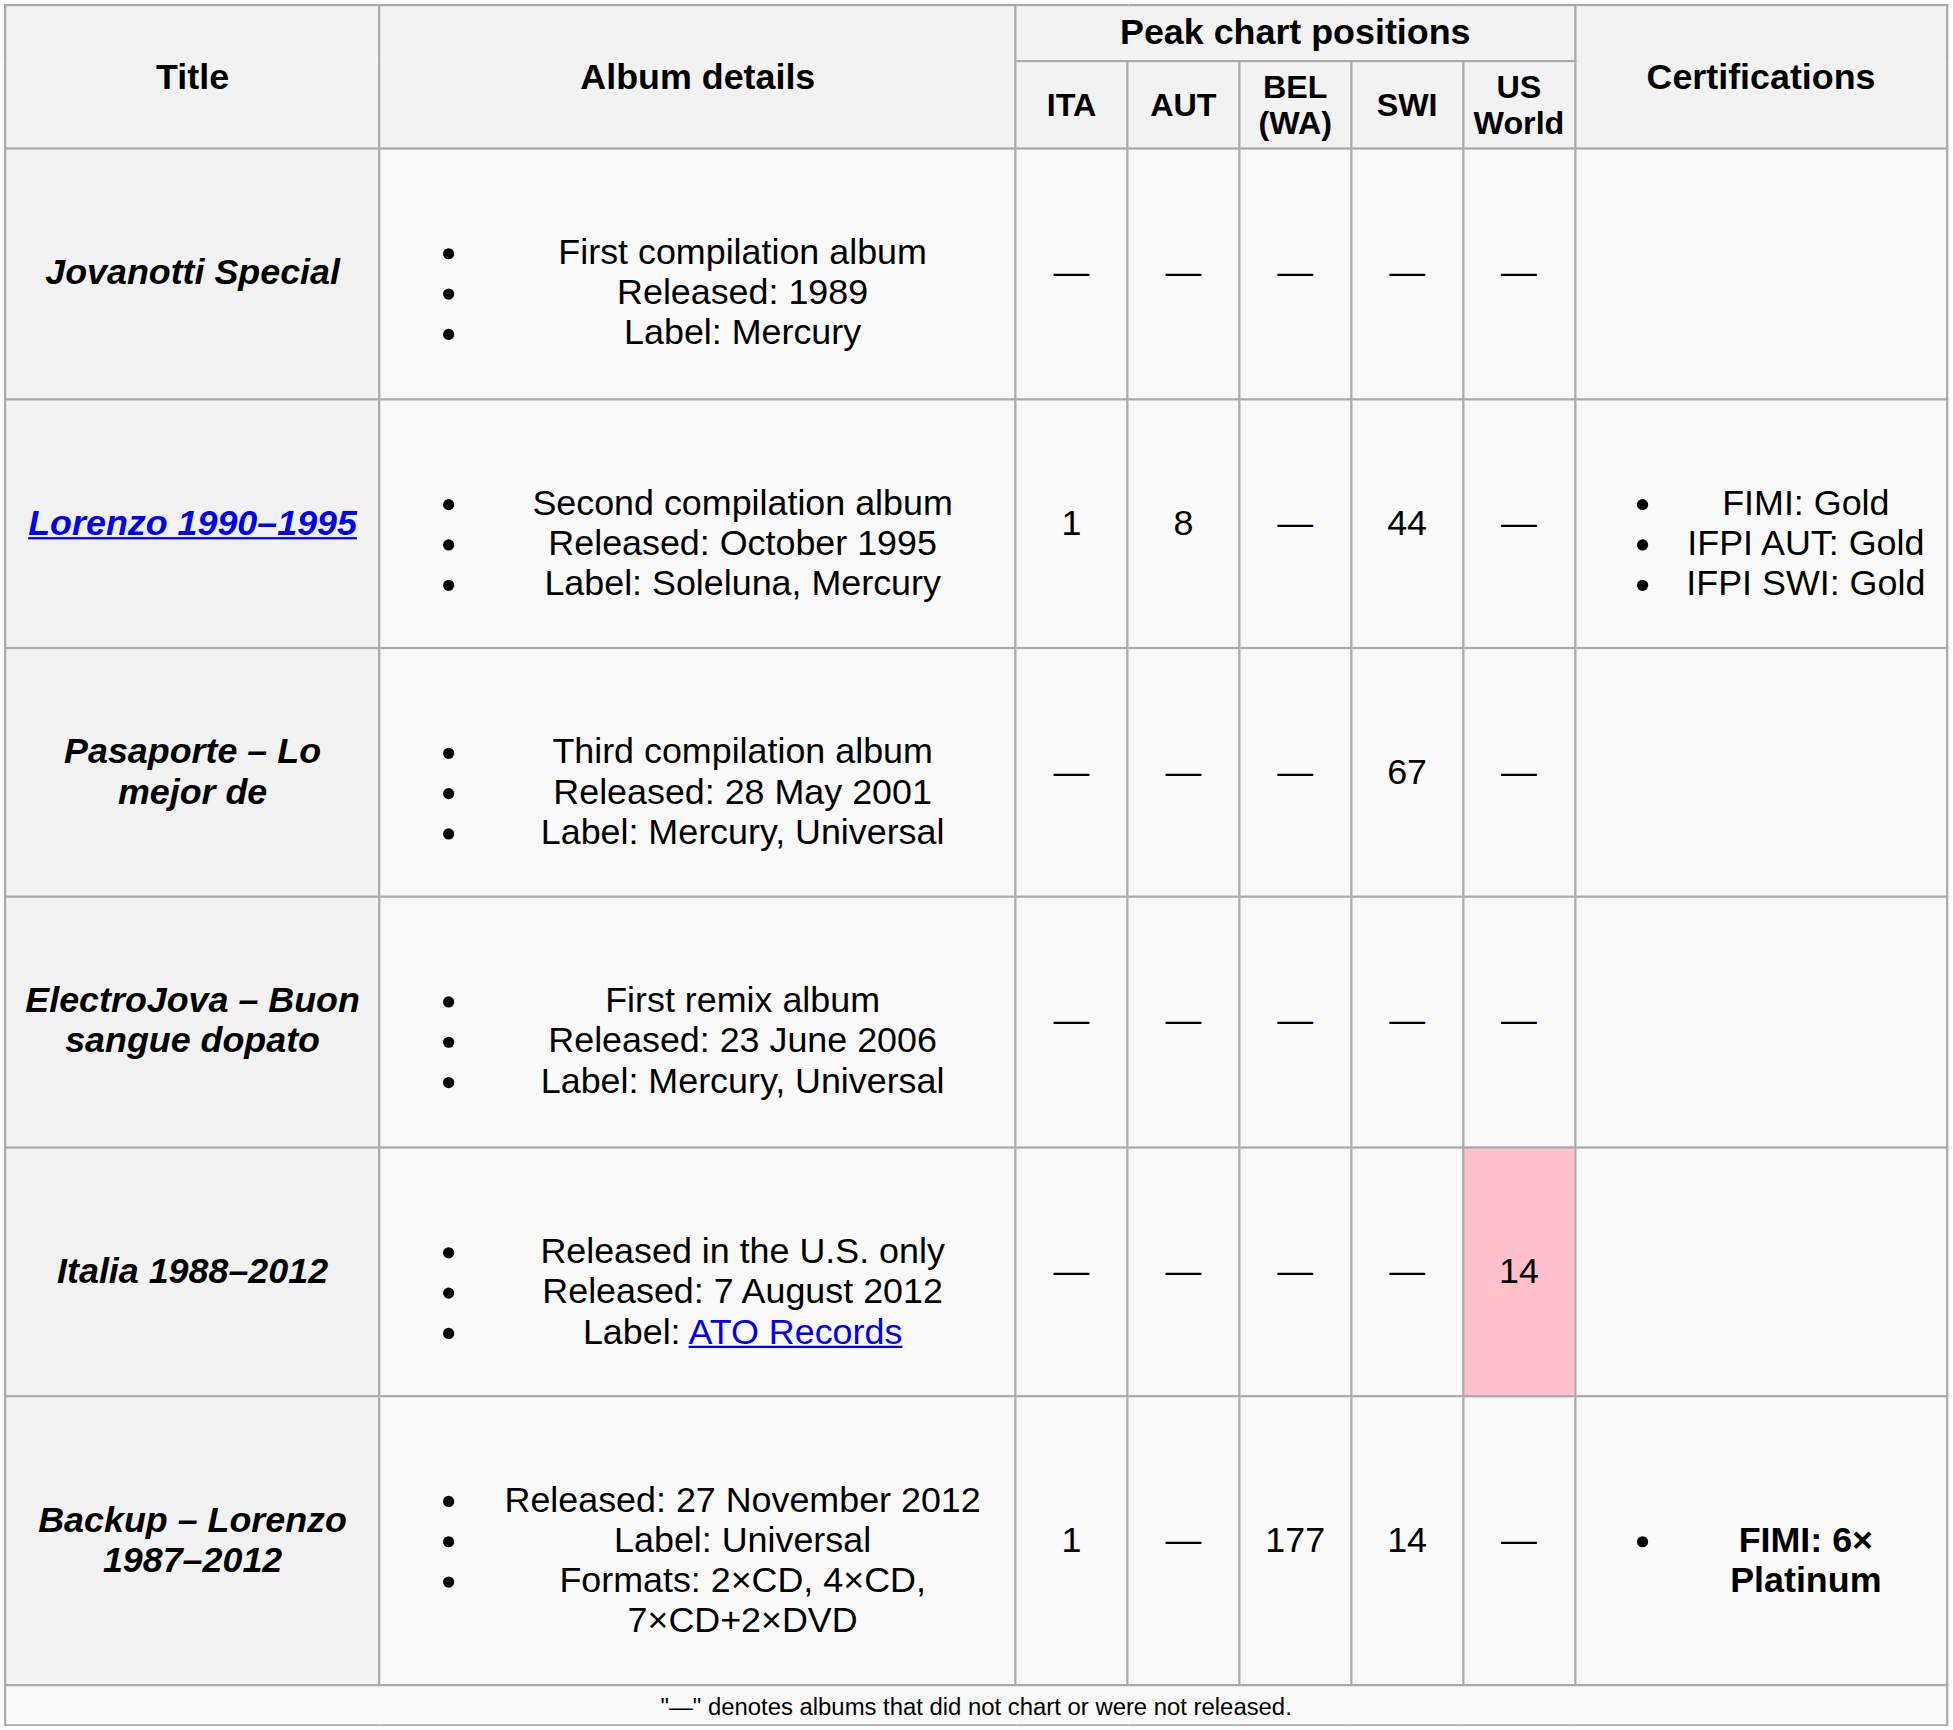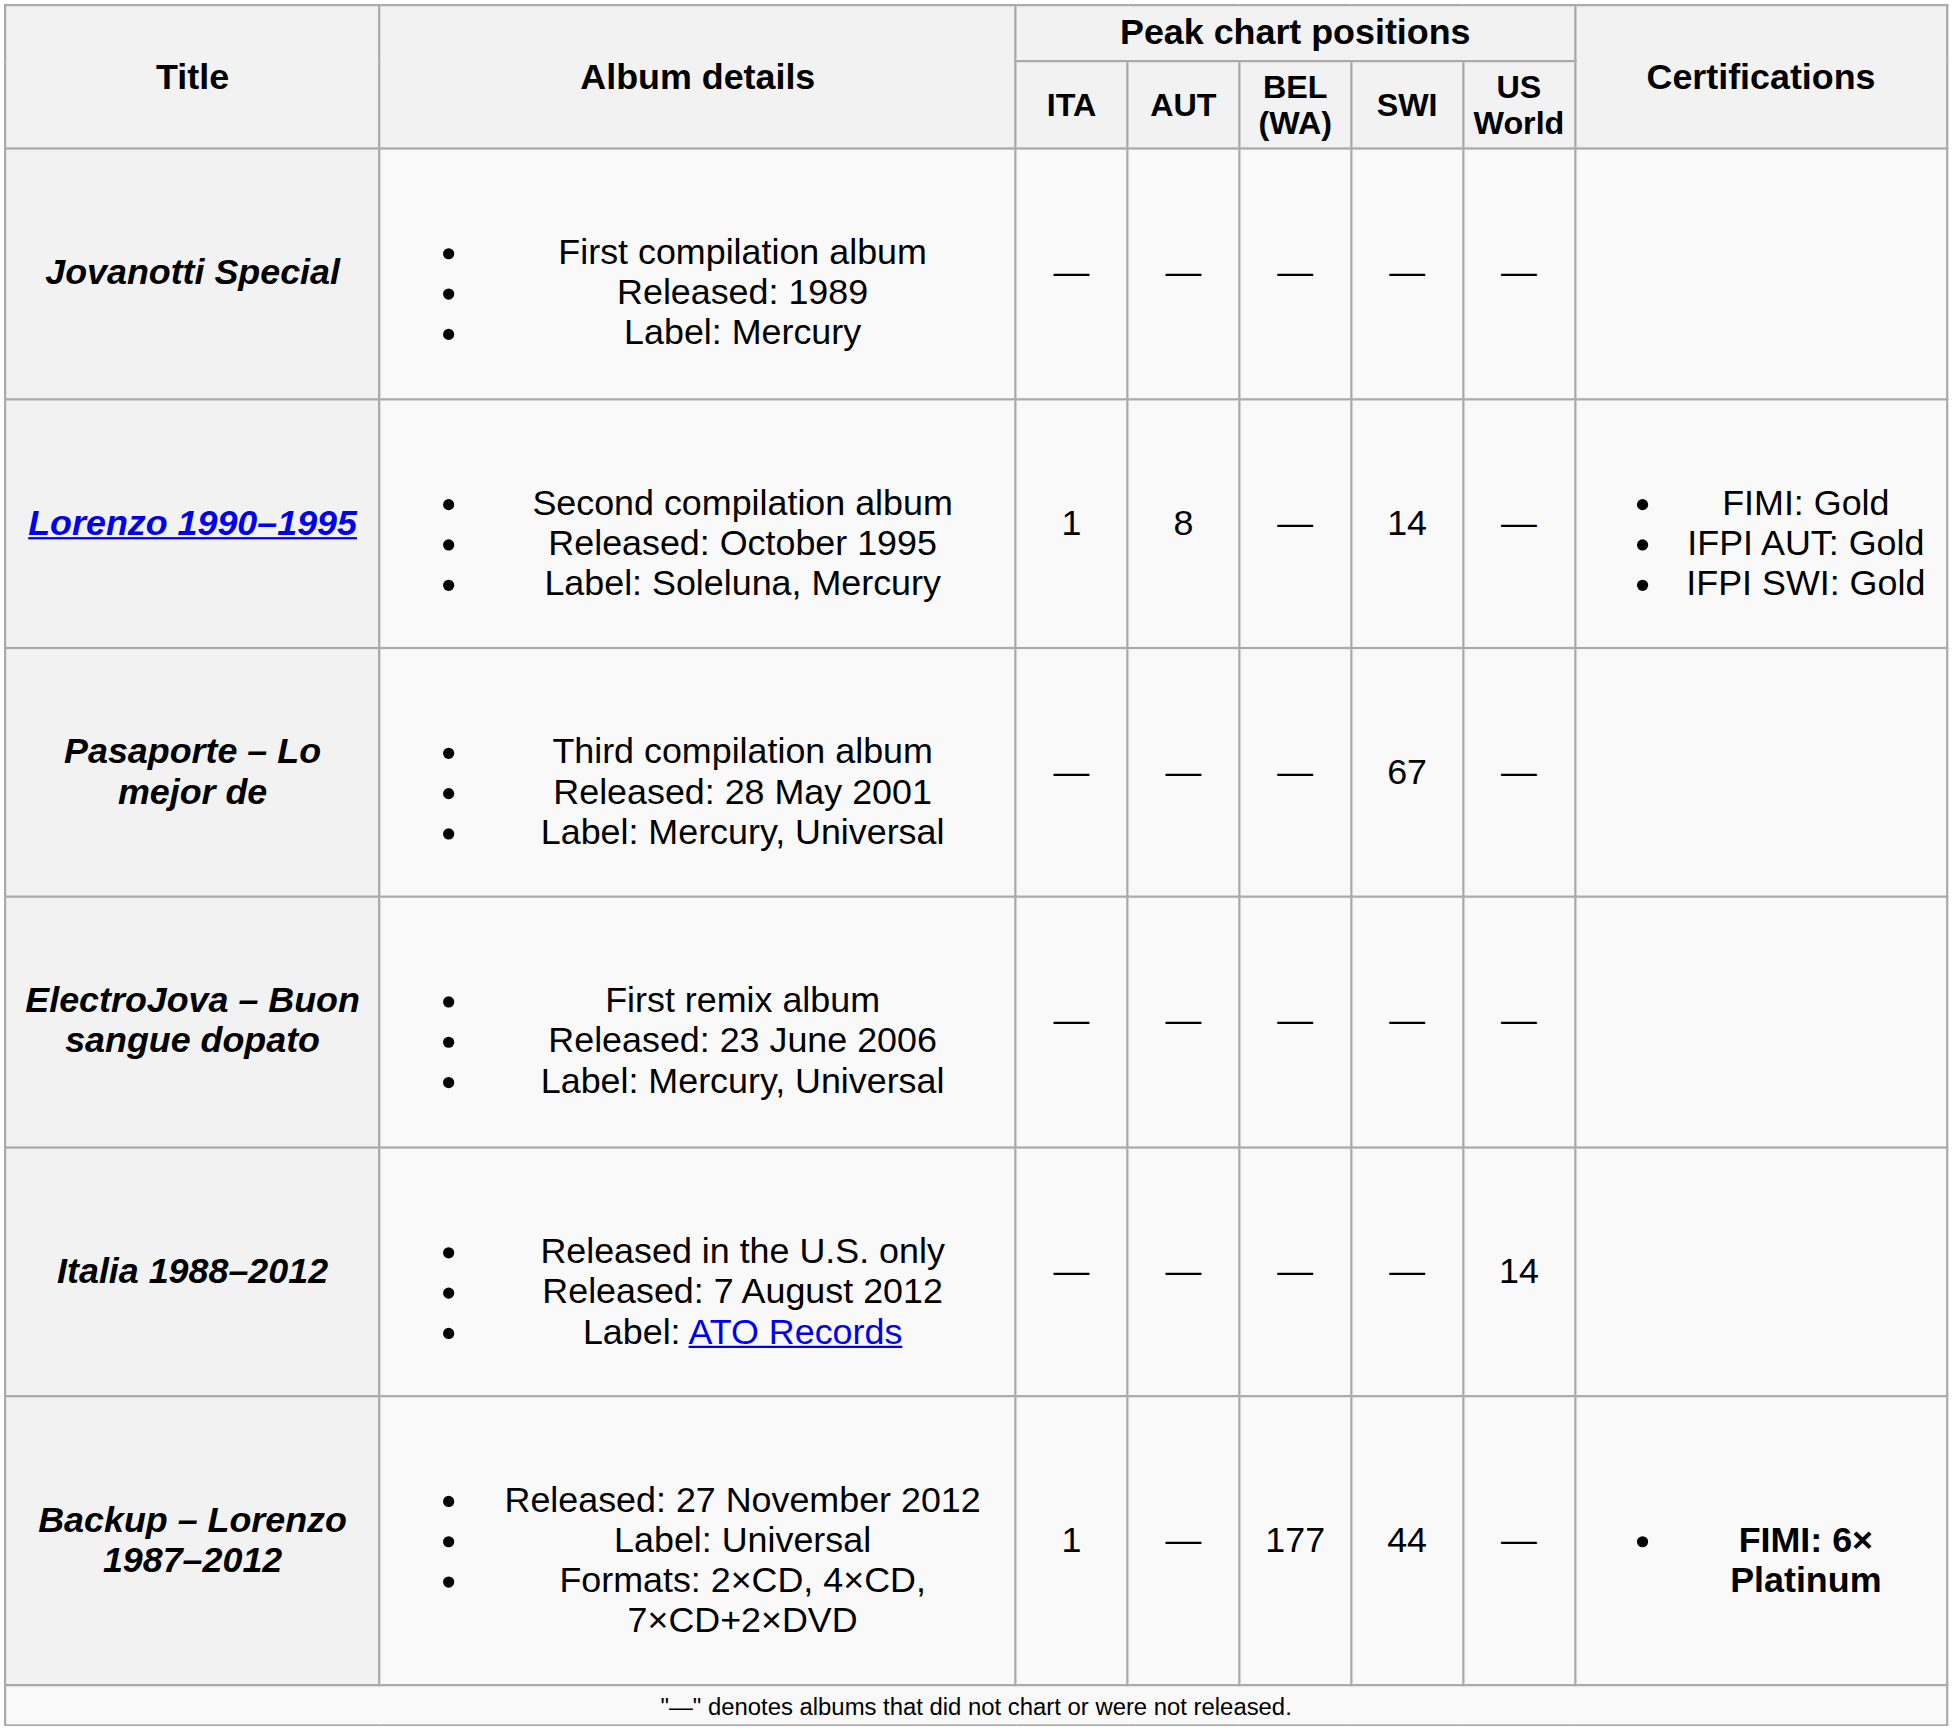Lorenzo 1990–1995 | Peak chart positions / SWI: 44 -> 14
Italia 1988–2012 | Peak chart positions / US World: pink background -> no background
Backup – Lorenzo 1987–2012 | Peak chart positions / SWI: 14 -> 44
